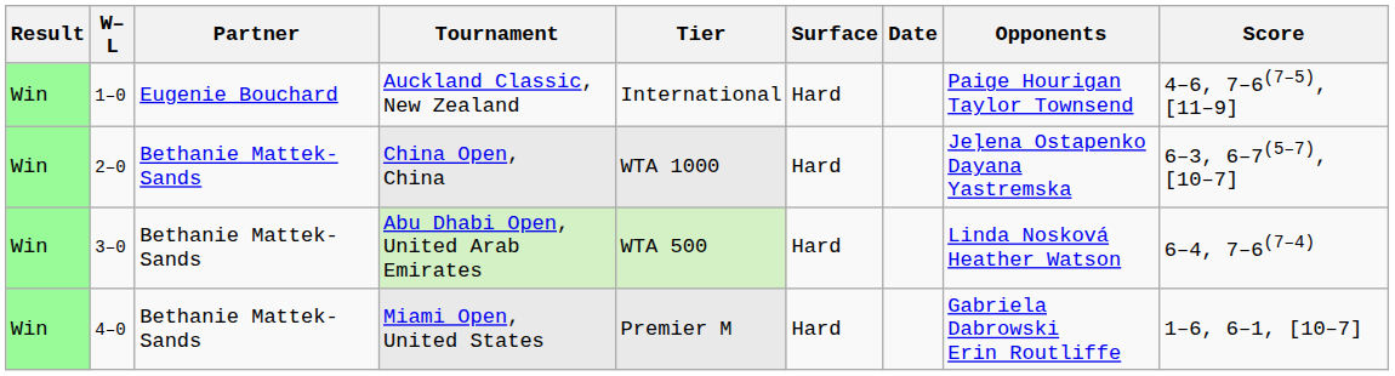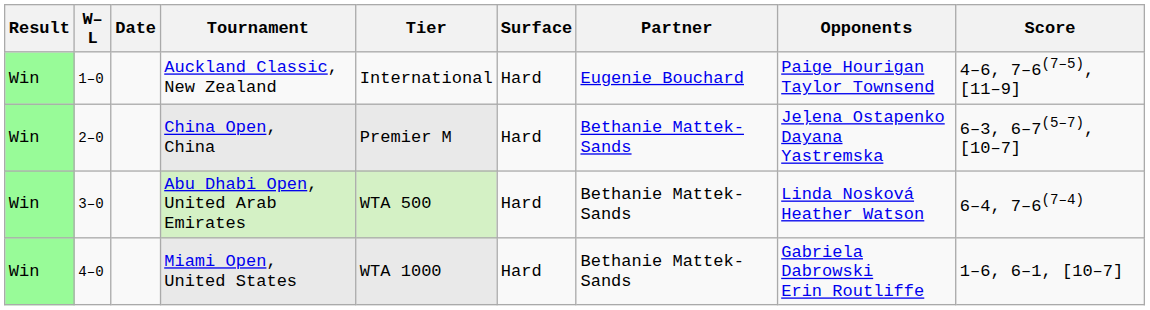columns swapped: Date <-> Partner
China Open, China | Tier: WTA 1000 -> Premier M
Miami Open, United States | Tier: Premier M -> WTA 1000
